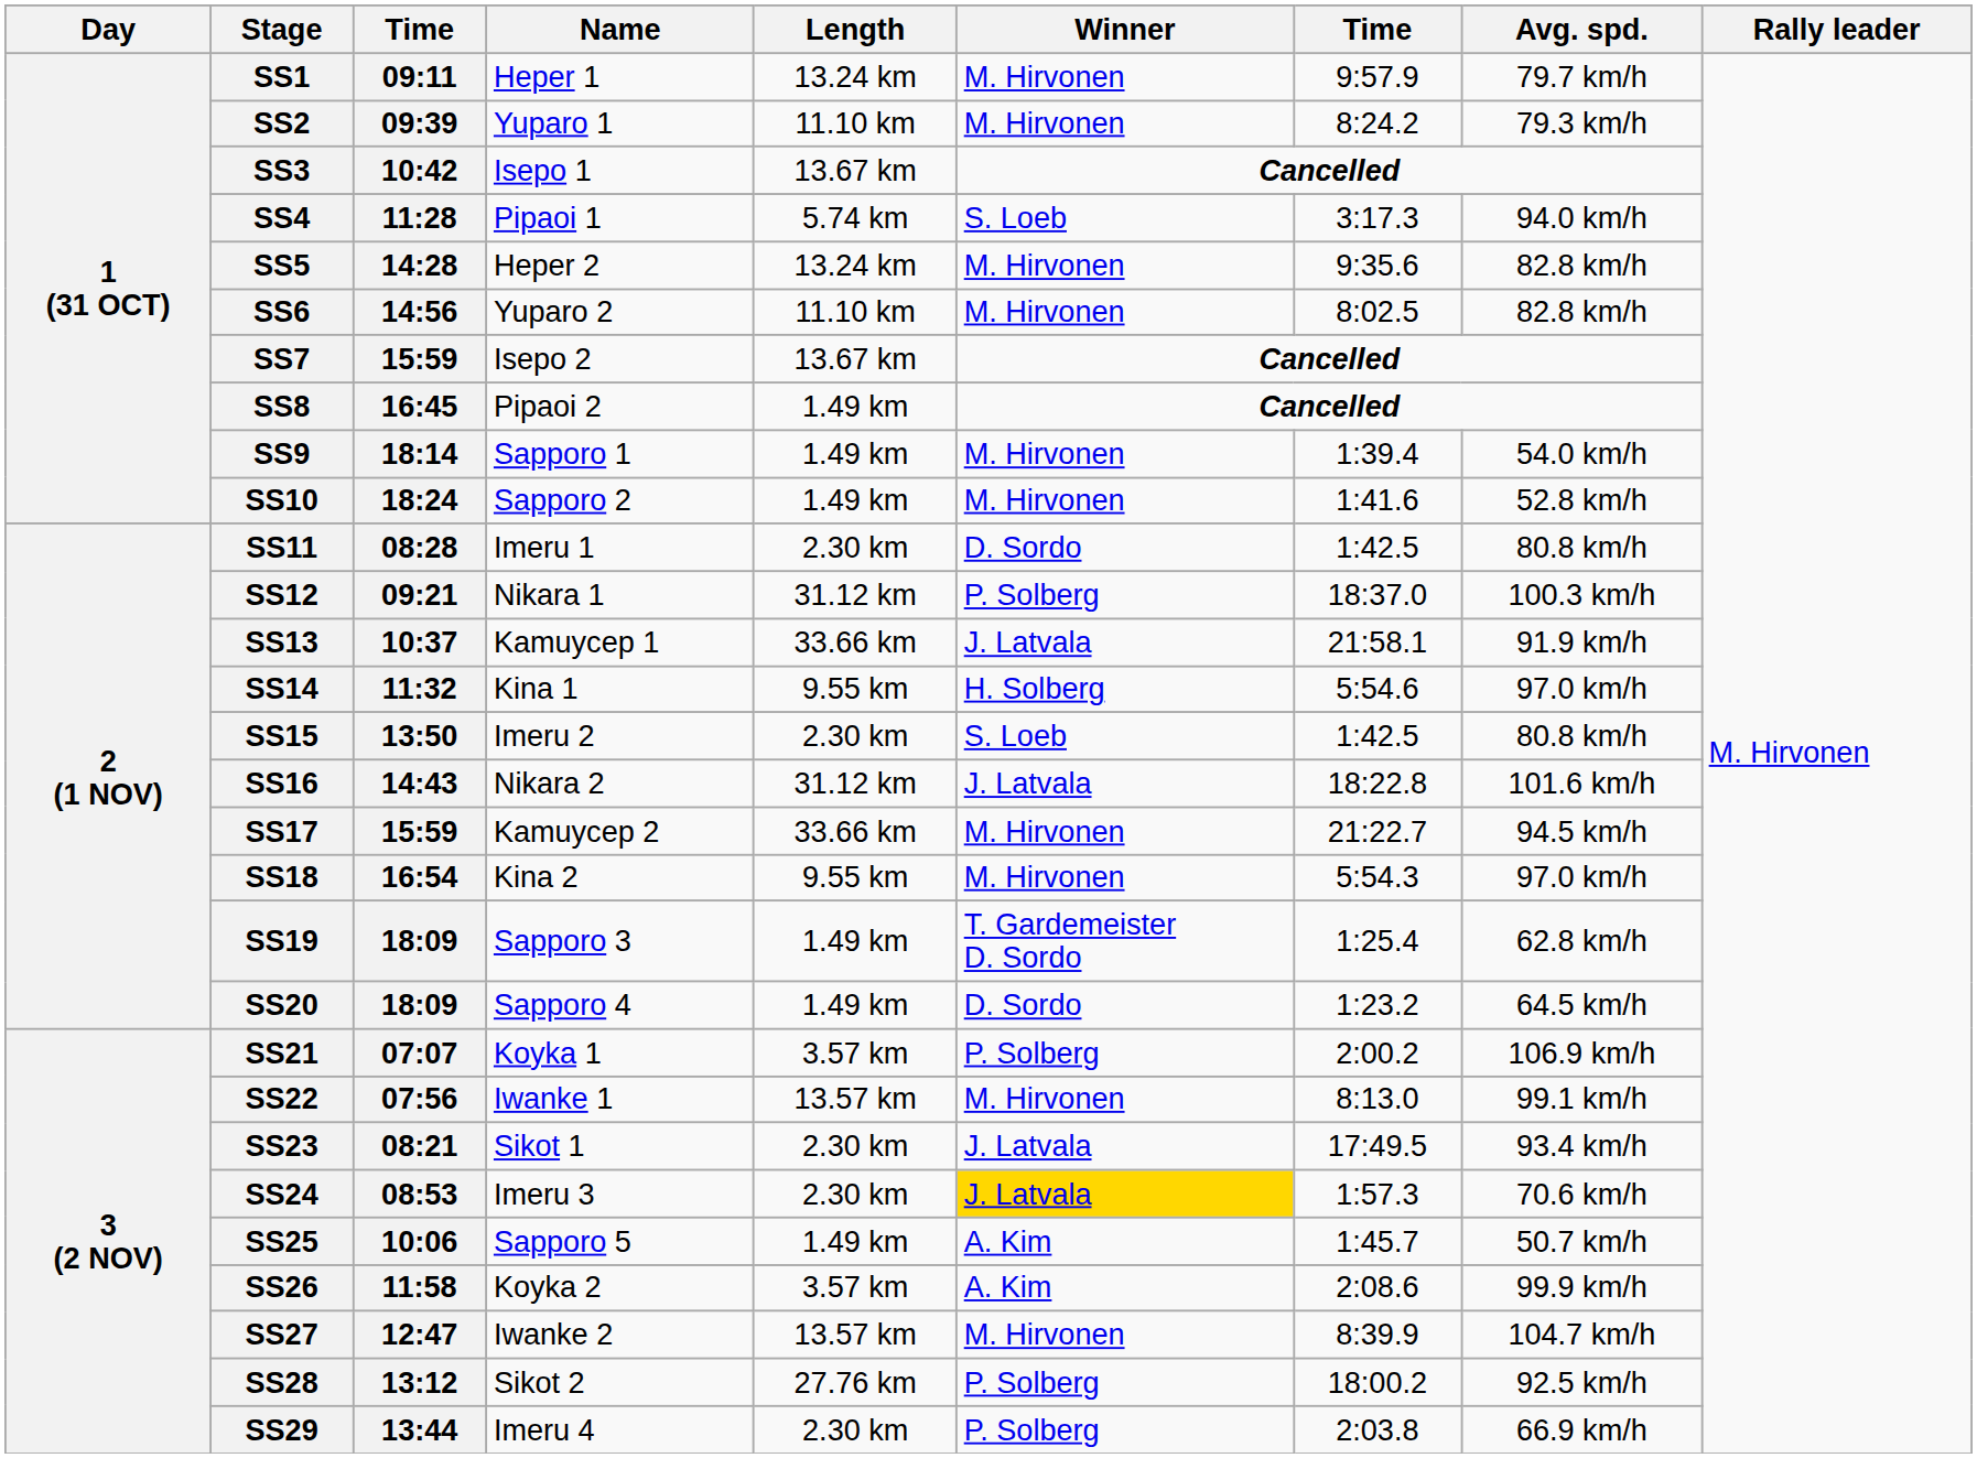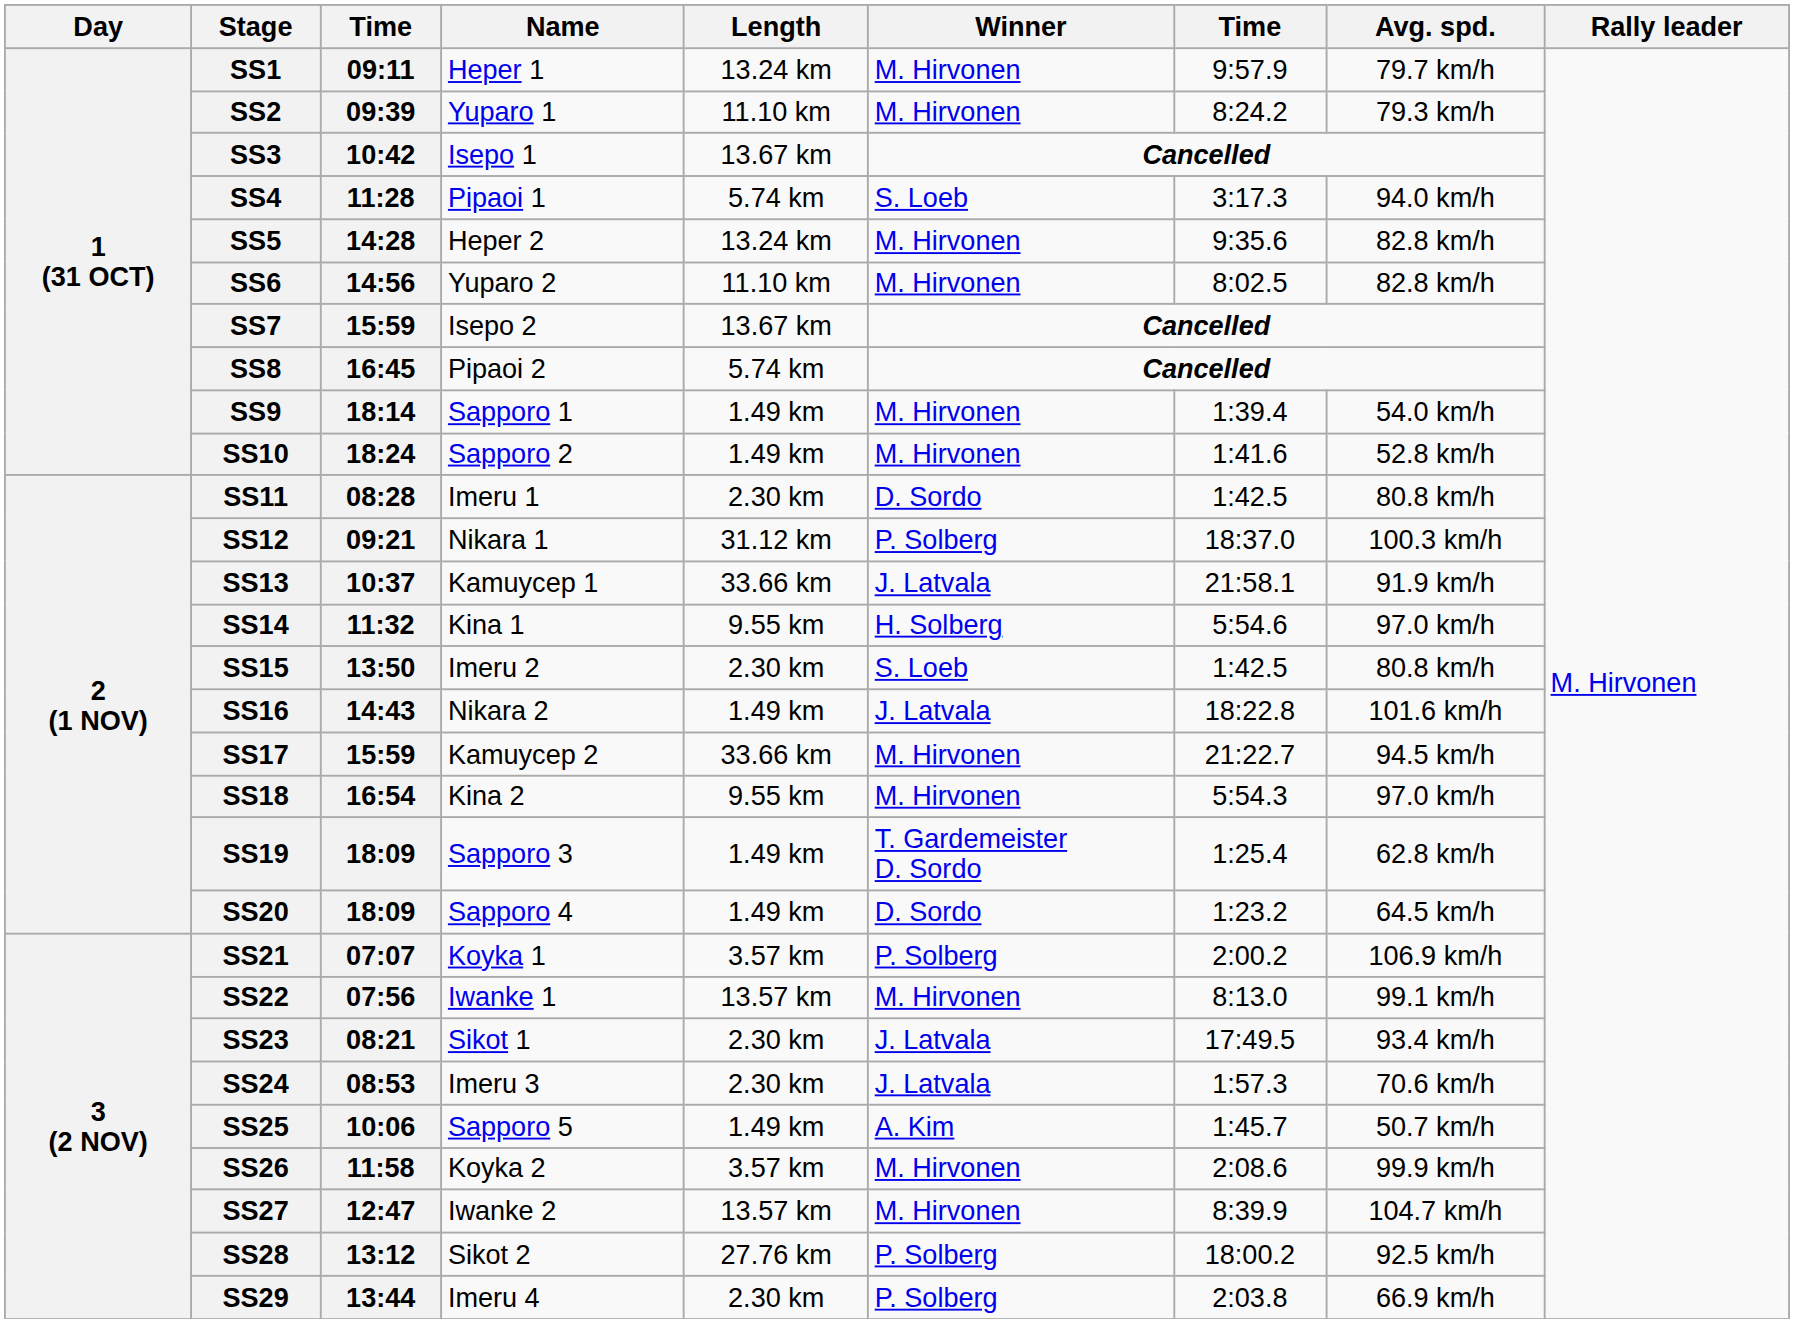SS8 | Length: 1.49 km -> 5.74 km
SS16 | Length: 31.12 km -> 1.49 km
SS24 | Winner: gold background -> no background
SS26 | Winner: A. Kim -> M. Hirvonen
